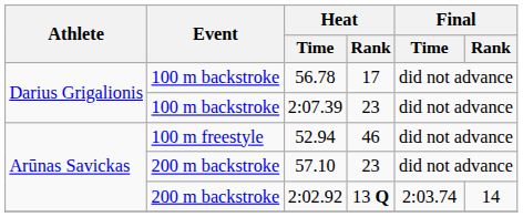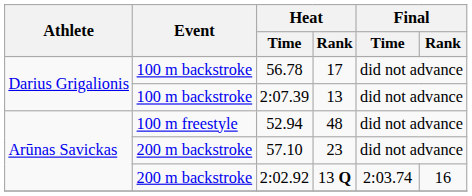2:07.39 | Heat / Rank: 23 -> 13
52.94 | Heat / Rank: 46 -> 48
2:02.92 | Final / Rank: 14 -> 16
